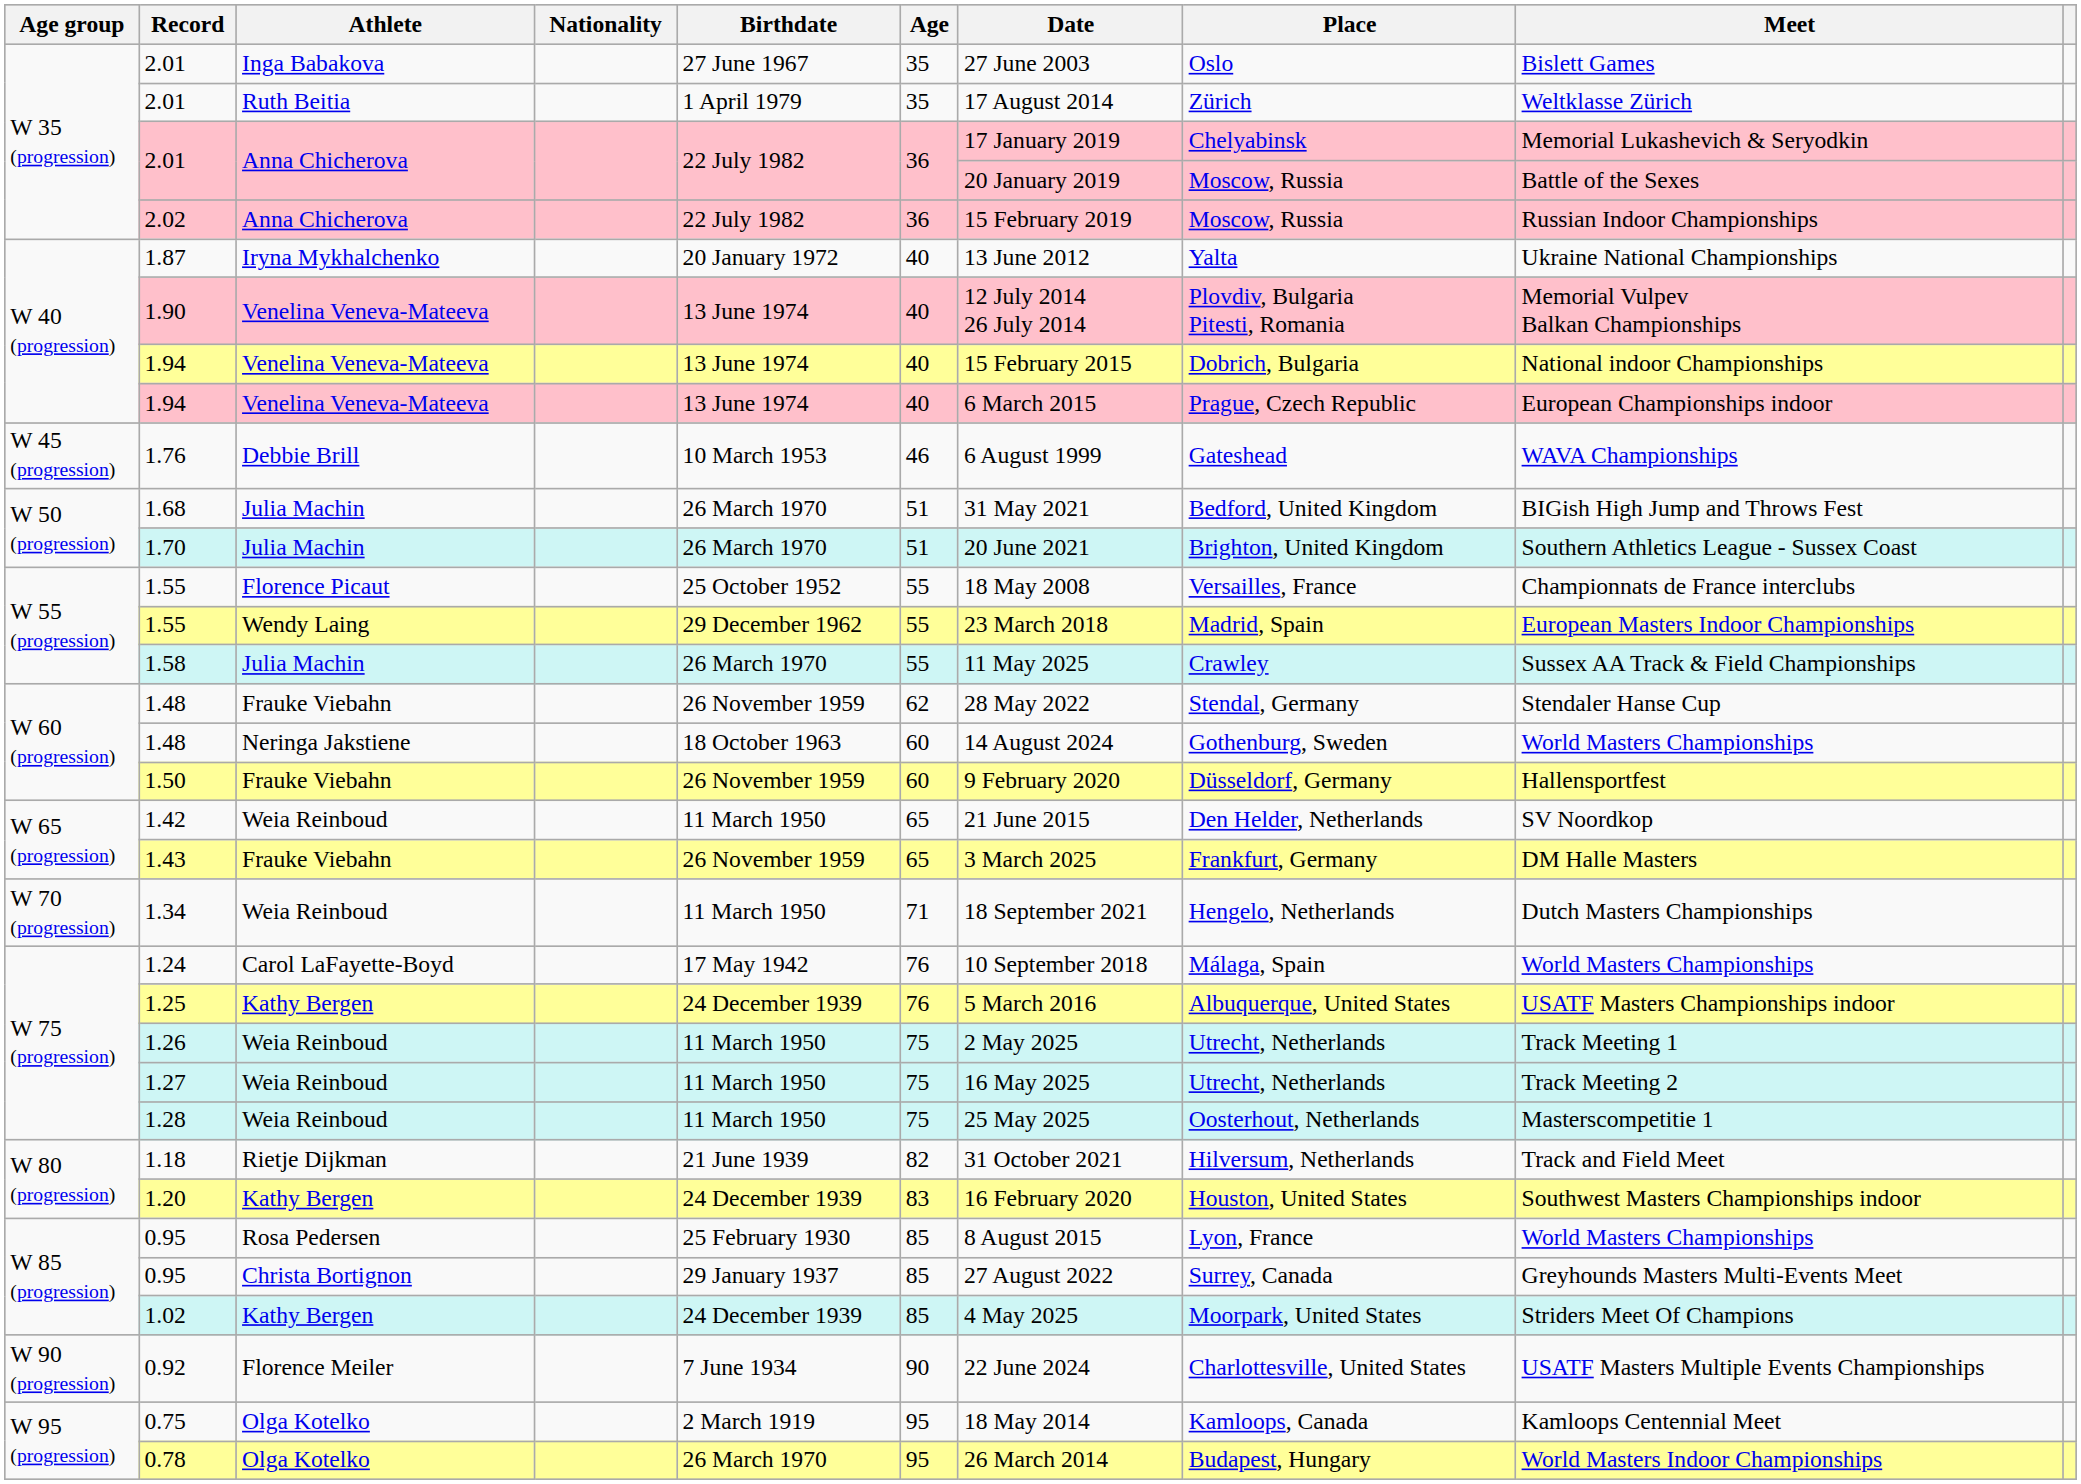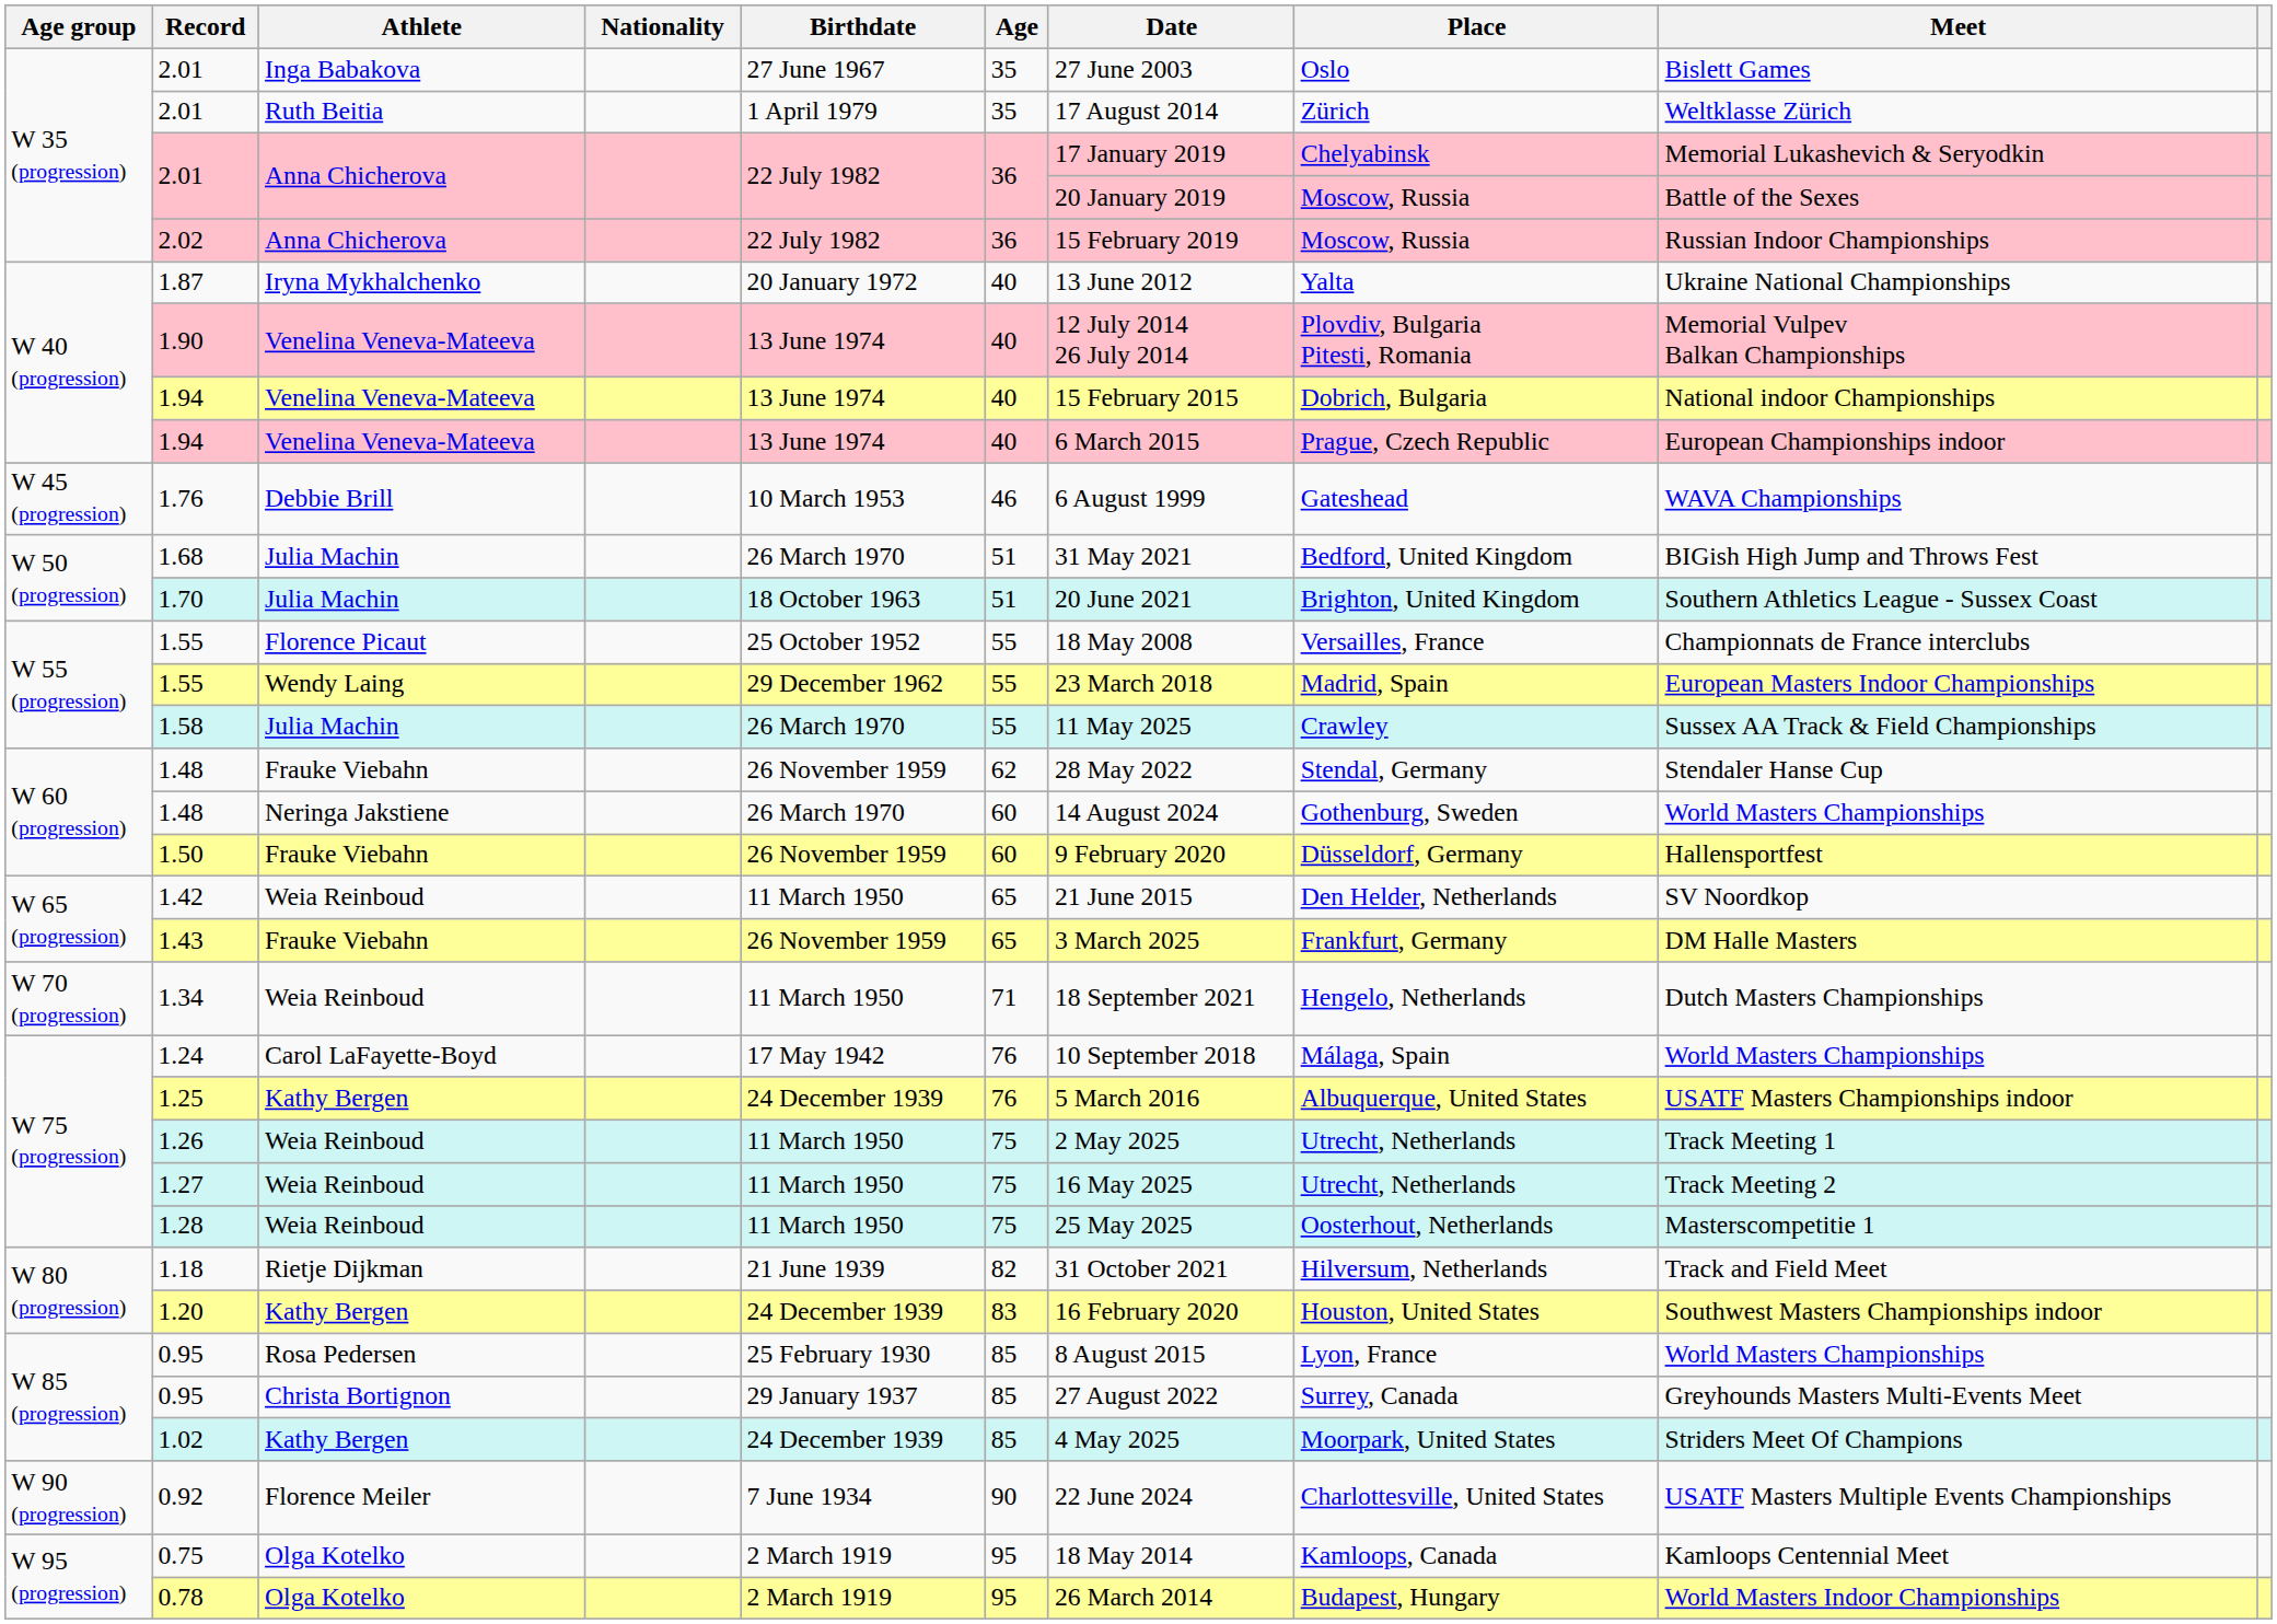1.70 | Birthdate: 26 March 1970 -> 18 October 1963
1.48 / Neringa Jakstiene | Birthdate: 18 October 1963 -> 26 March 1970
0.78 | Birthdate: 26 March 1970 -> 2 March 1919
